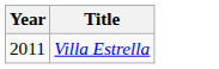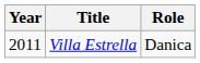+ column: Role | Danica
